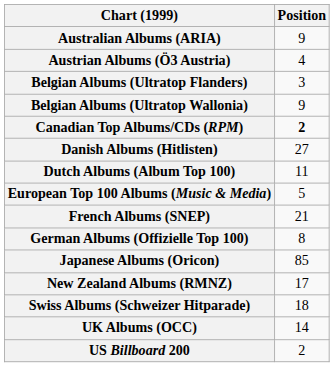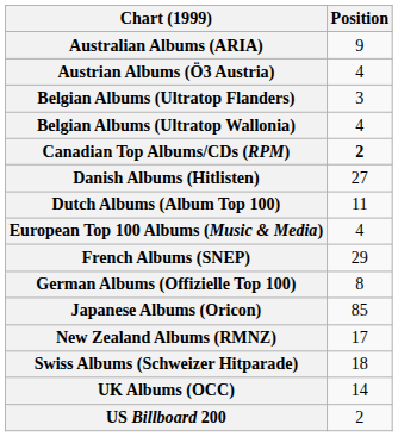Belgian Albums (Ultratop Wallonia) | Position: 9 -> 4
European Top 100 Albums (Music & Media) | Position: 5 -> 4
French Albums (SNEP) | Position: 21 -> 29
